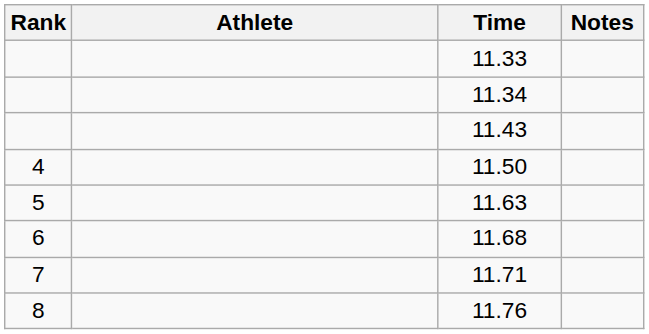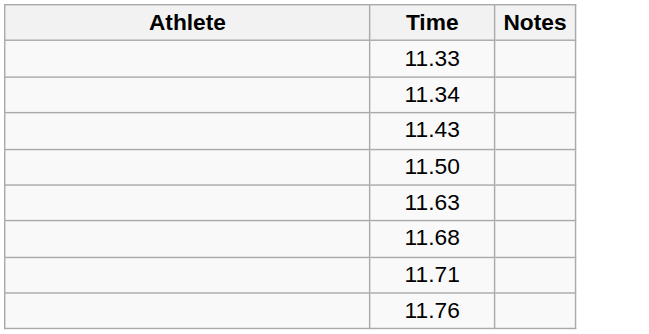- column: Rank | 4 | 5 | 6 | 7 | 8
